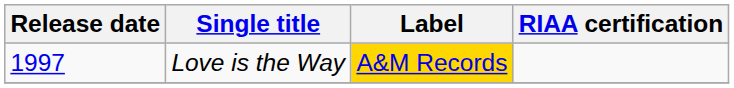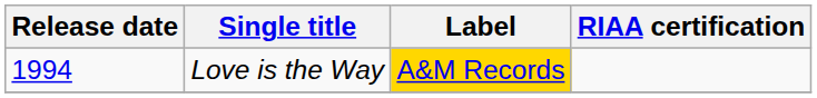Love is the Way | Release date: 1997 -> 1994
